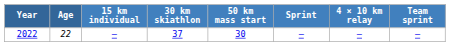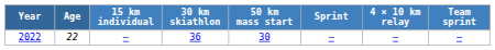2022 | 30 km skiathlon: 37 -> 36
